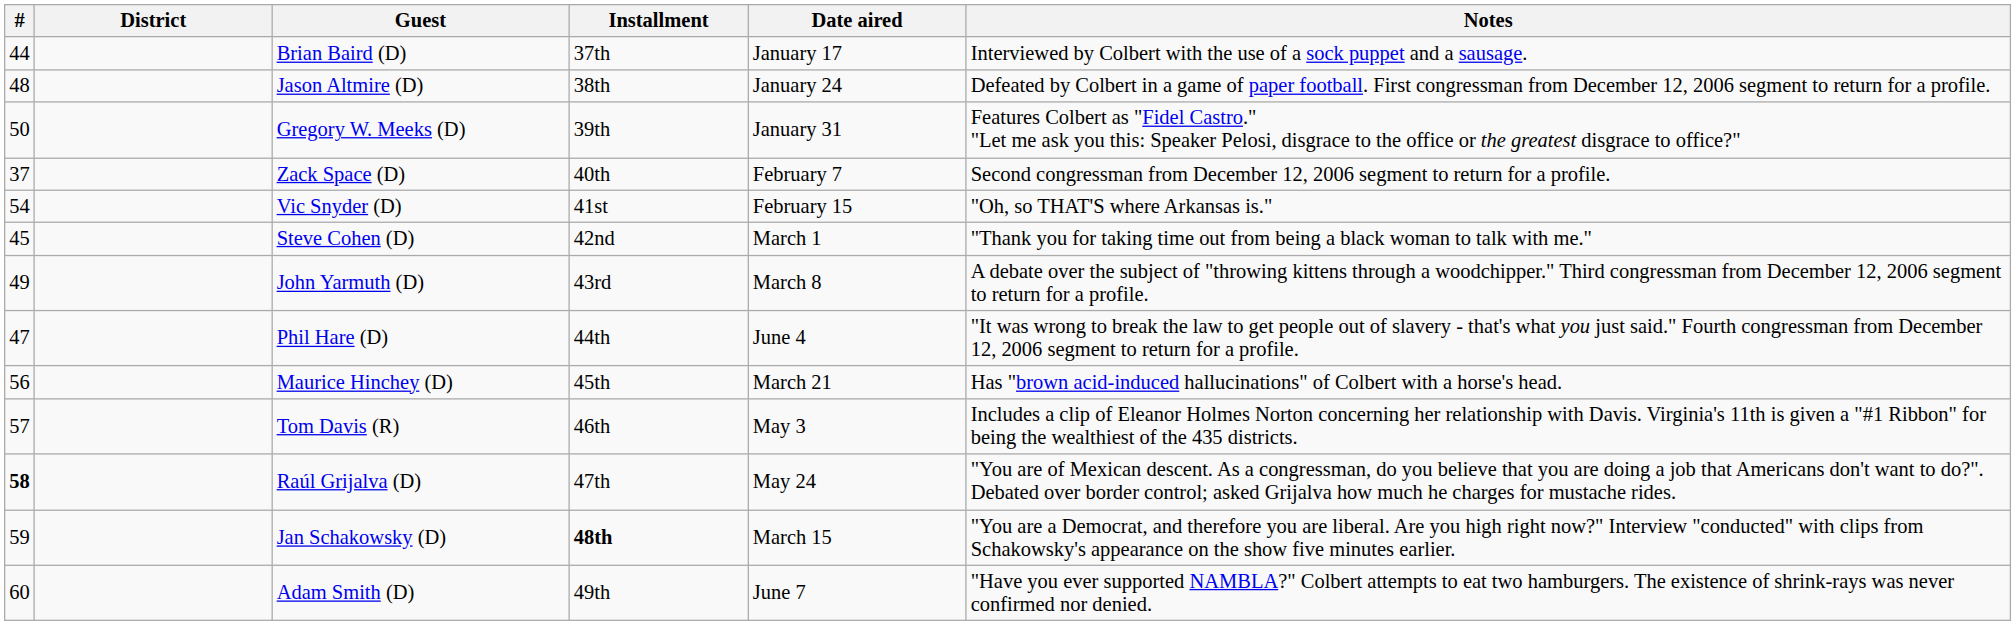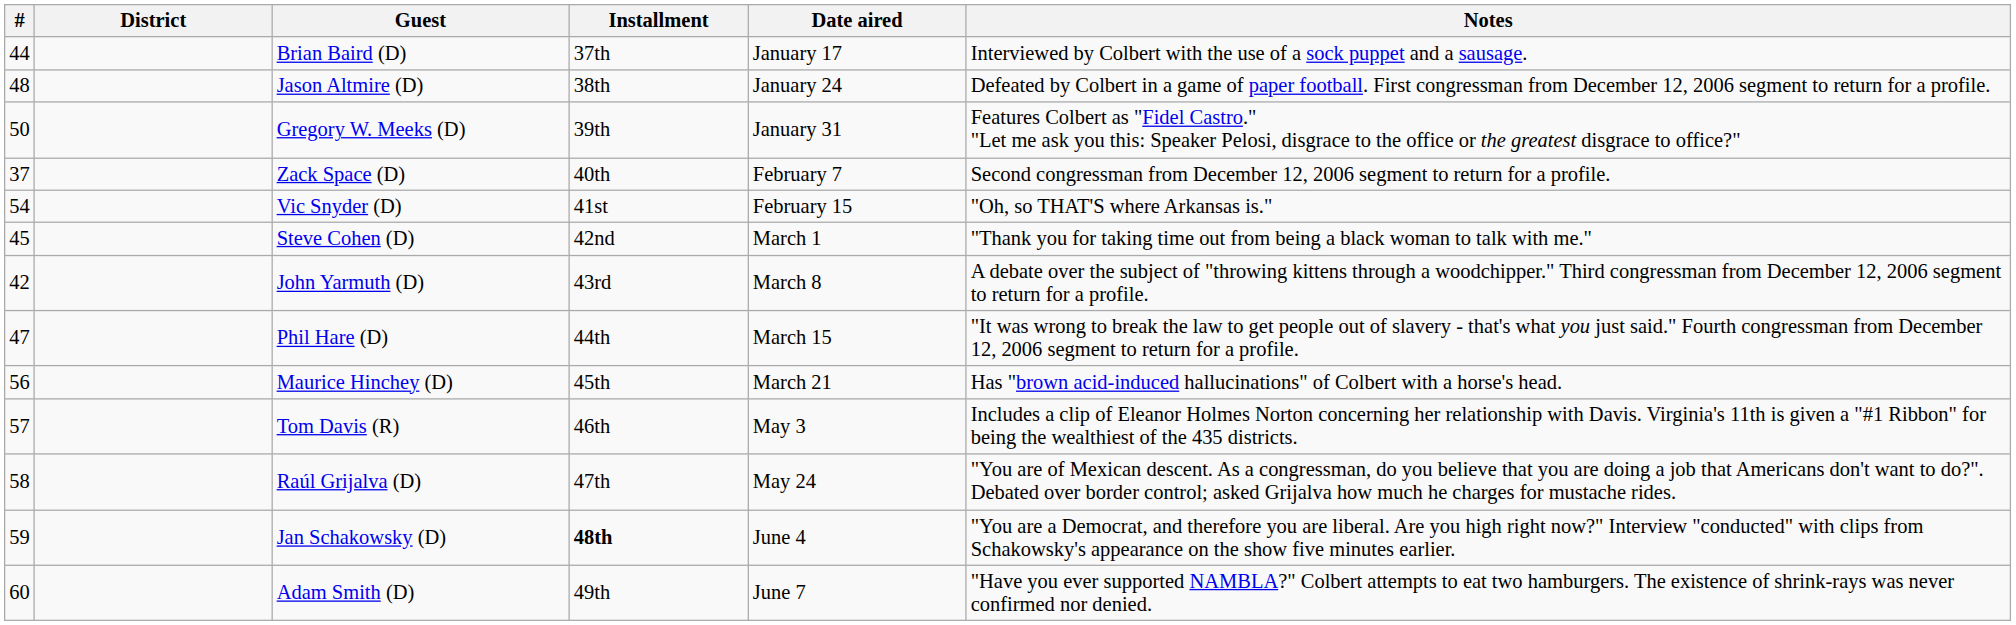John Yarmuth (D) | #: 49 -> 42
Phil Hare (D) | Date aired: June 4 -> March 15
Raúl Grijalva (D) | #: bold -> normal
Jan Schakowsky (D) | Date aired: March 15 -> June 4
